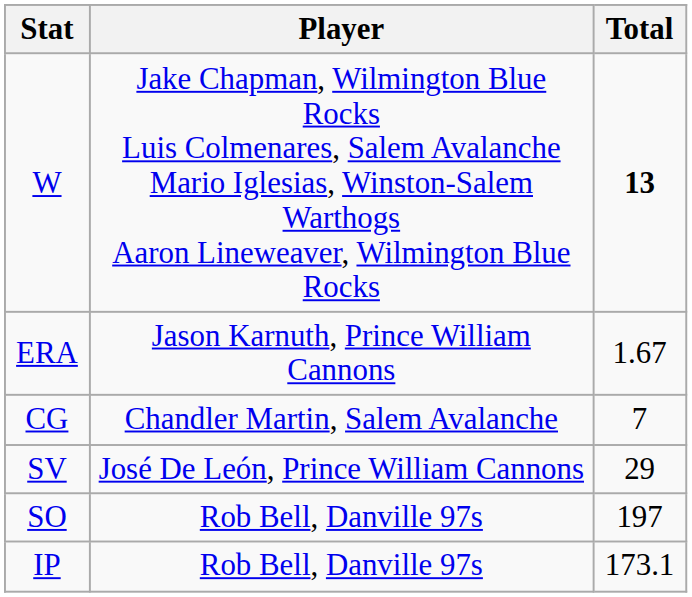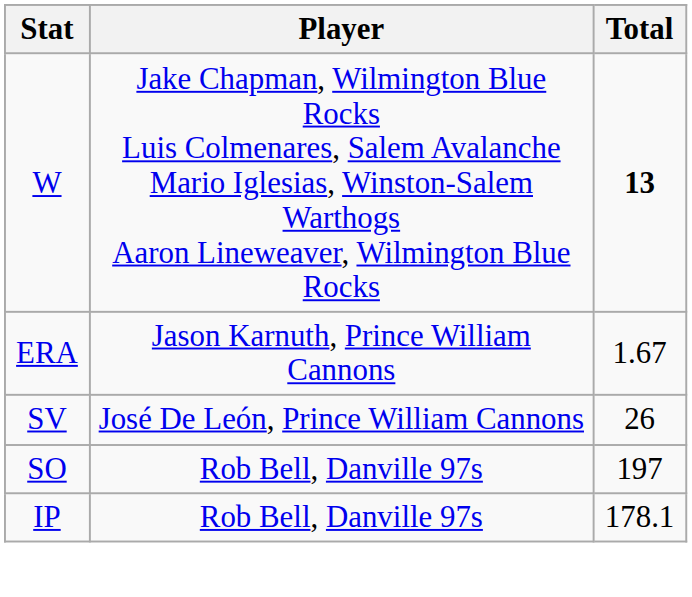- row: CG | Chandler Martin, Salem Avalanche | 7
SV | Total: 29 -> 26
IP | Total: 173.1 -> 178.1
